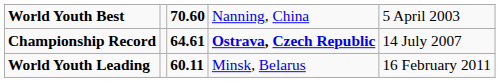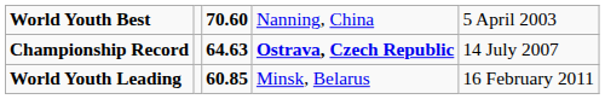Championship Record | column 3: 64.61 -> 64.63
World Youth Leading | column 3: 60.11 -> 60.85
